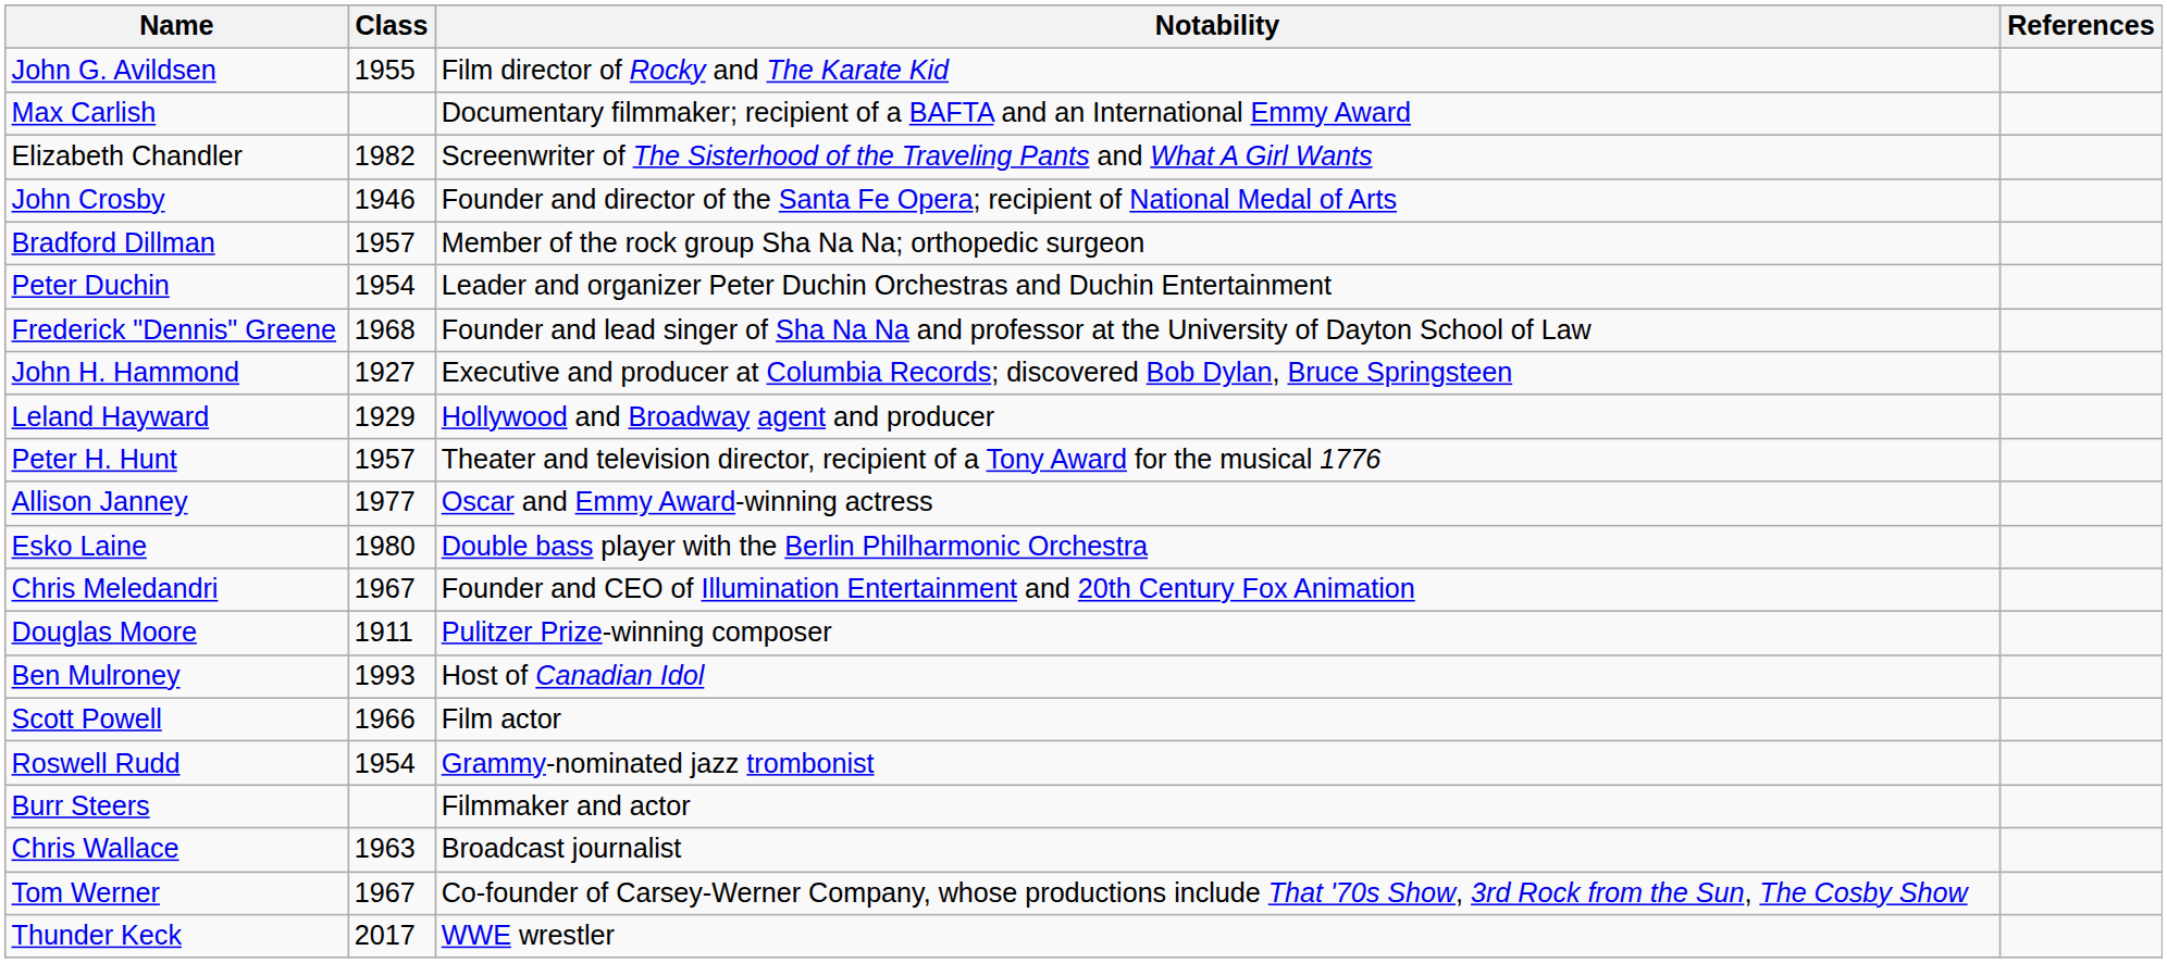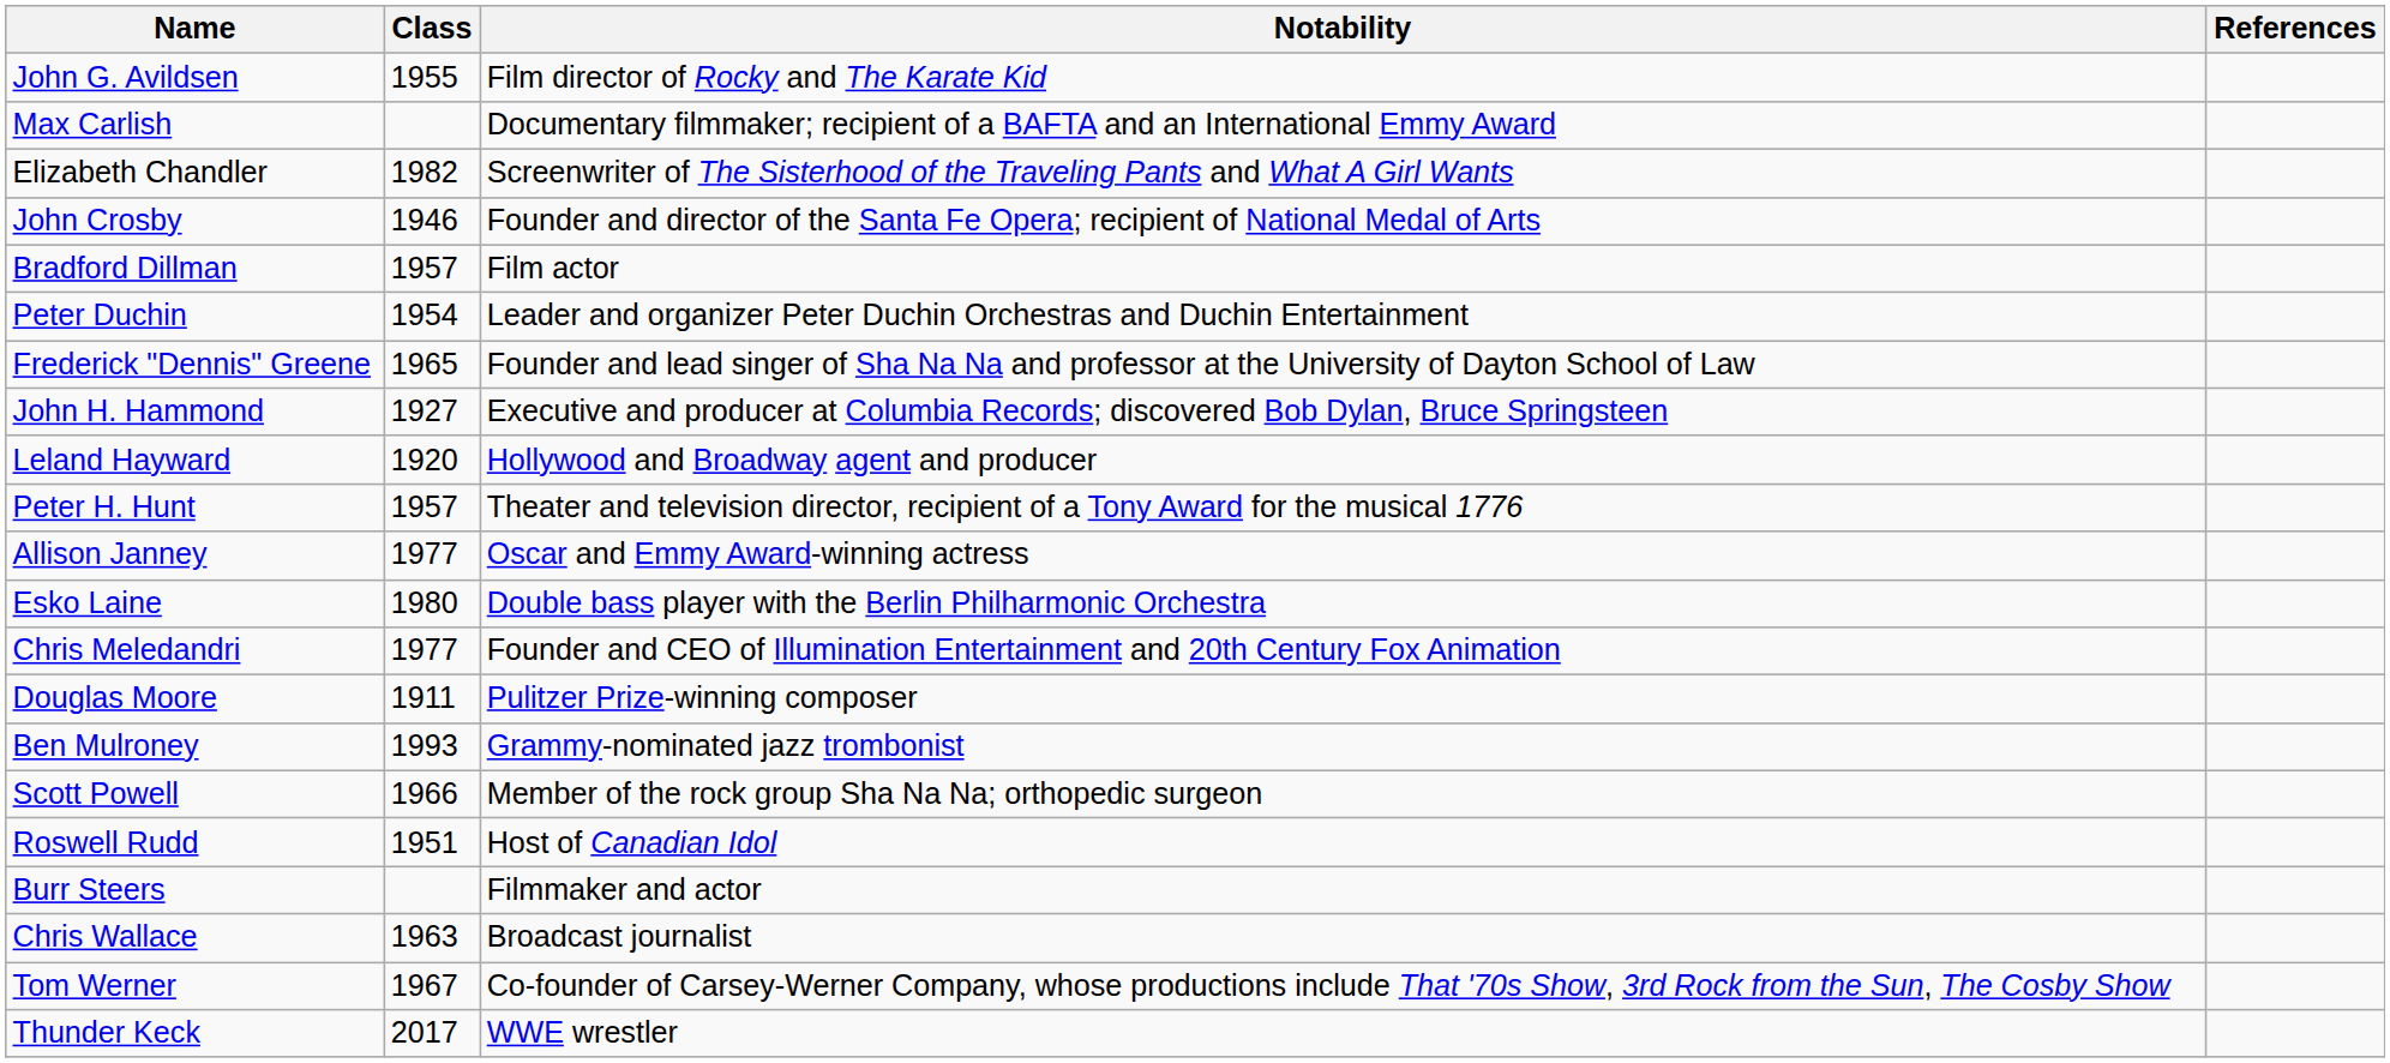Bradford Dillman | Notability: Member of the rock group Sha Na Na; orthopedic surgeon -> Film actor
Frederick "Dennis" Greene | Class: 1968 -> 1965
Leland Hayward | Class: 1929 -> 1920
Chris Meledandri | Class: 1967 -> 1977
Ben Mulroney | Notability: Host of Canadian Idol -> Grammy-nominated jazz trombonist
Scott Powell | Notability: Film actor -> Member of the rock group Sha Na Na; orthopedic surgeon
Roswell Rudd | Class: 1954 -> 1951
Roswell Rudd | Notability: Grammy-nominated jazz trombonist -> Host of Canadian Idol
